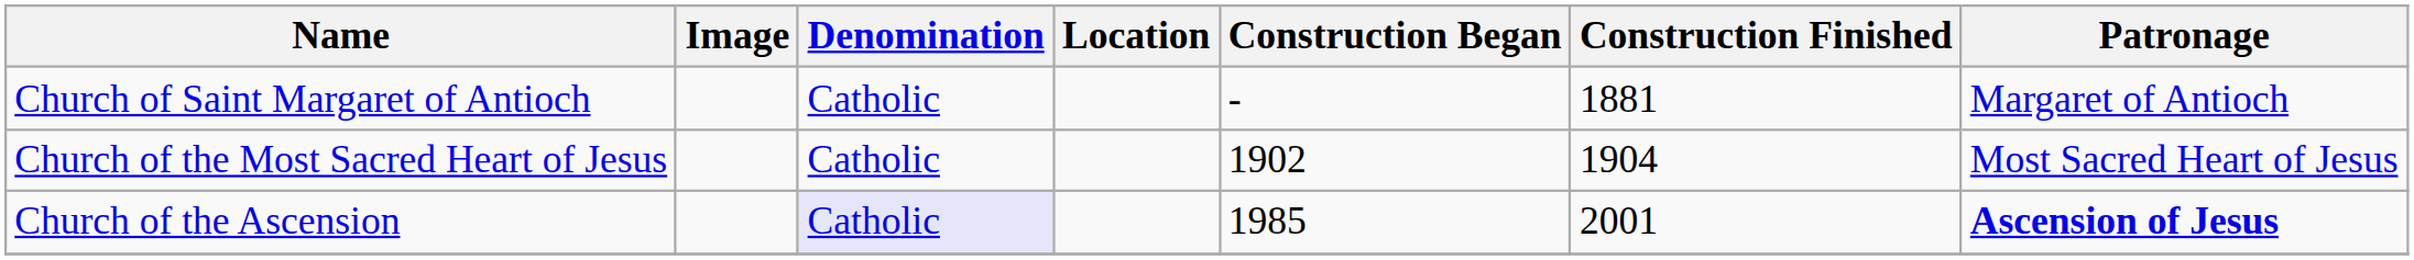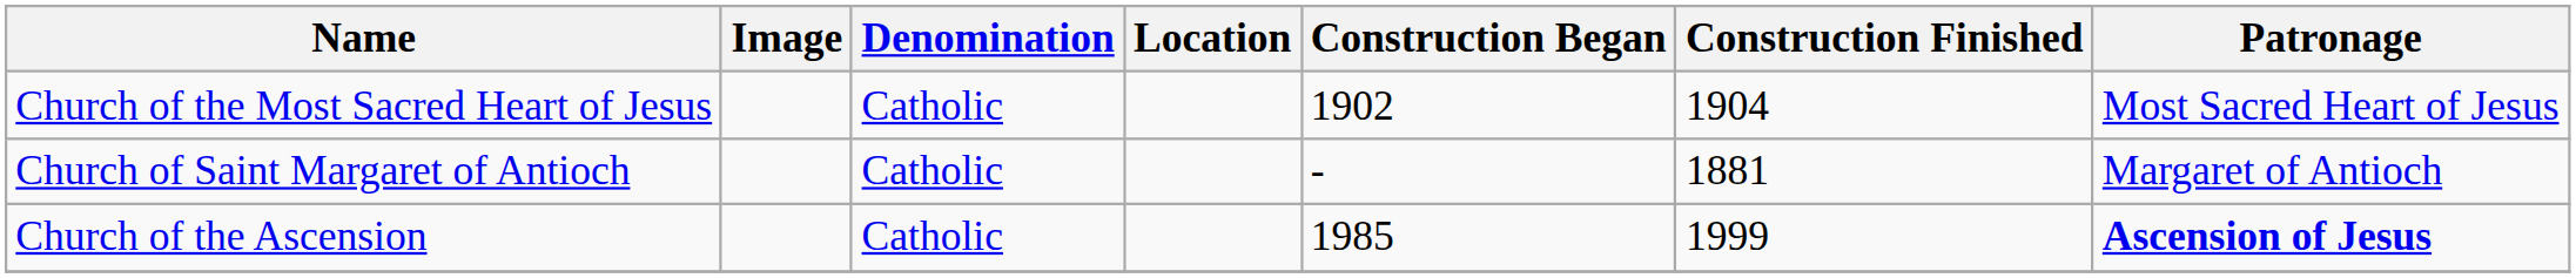rows swapped: Church of Saint Margaret of Antioch <-> Church of the Most Sacred Heart of Jesus
Church of the Ascension | Denomination: lavender background -> no background
Church of the Ascension | Construction Finished: 2001 -> 1999
